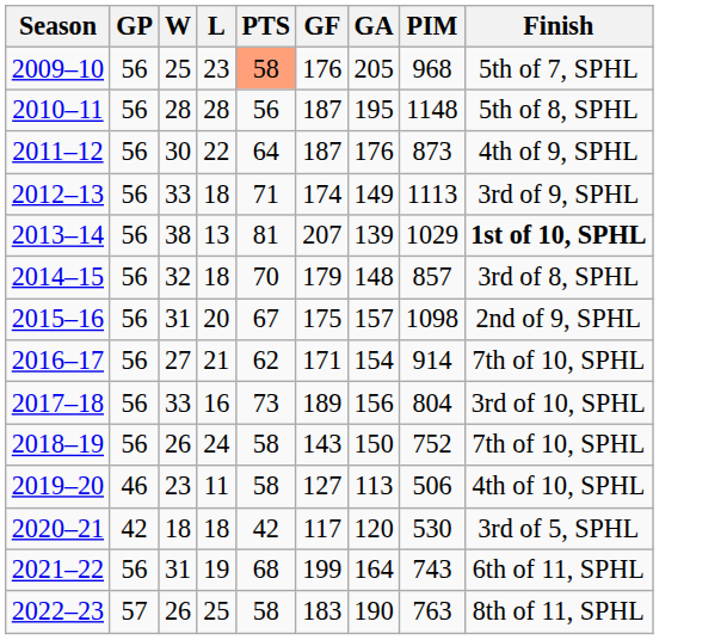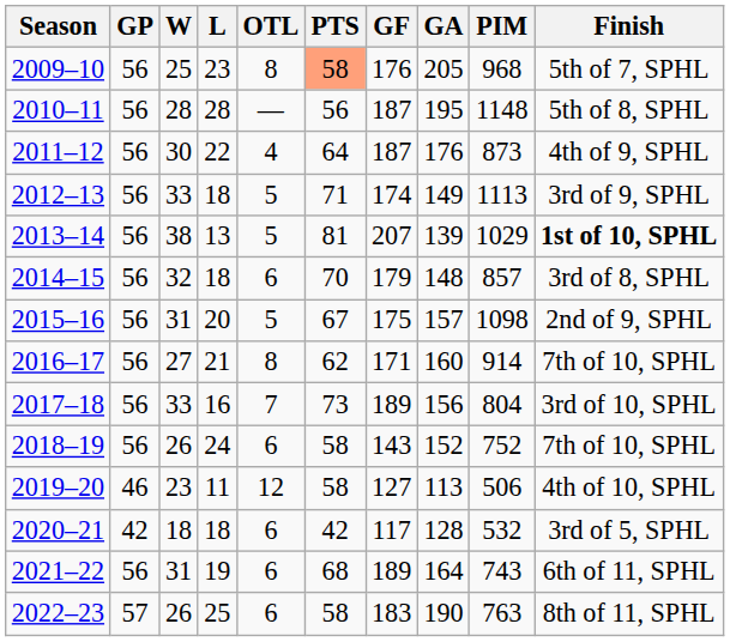+ column: OTL | 8 | — | 4 | 5 | 5 | 6 | 5 | 8 | 7 | 6 | 12 | 6 | 6 | 6
2016–17 | GA: 154 -> 160
2018–19 | GA: 150 -> 152
2020–21 | GA: 120 -> 128
2020–21 | PIM: 530 -> 532
2021–22 | GF: 199 -> 189
